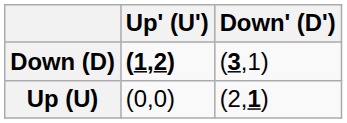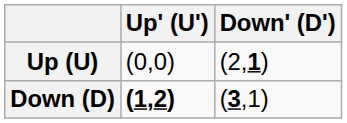rows swapped: Up (U) <-> Down (D)
